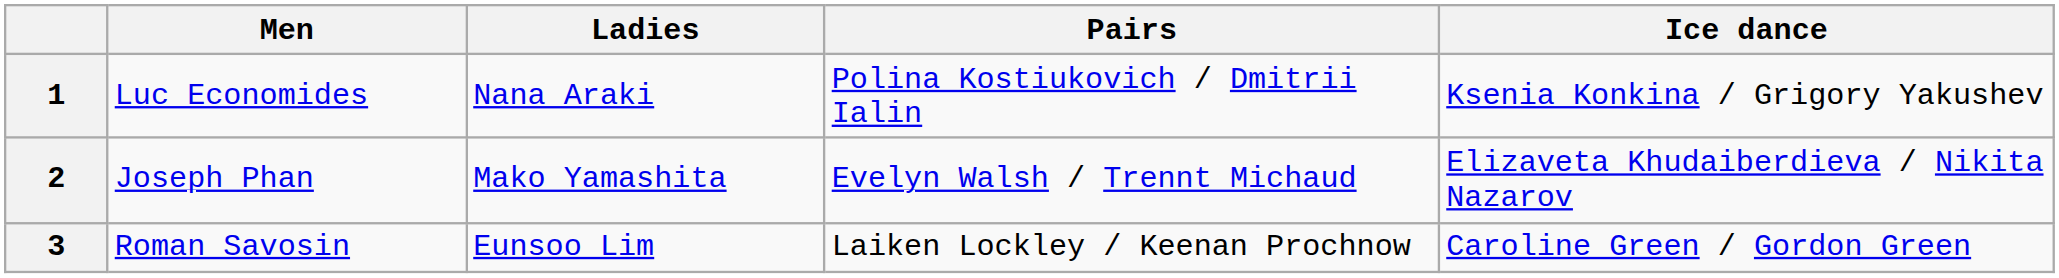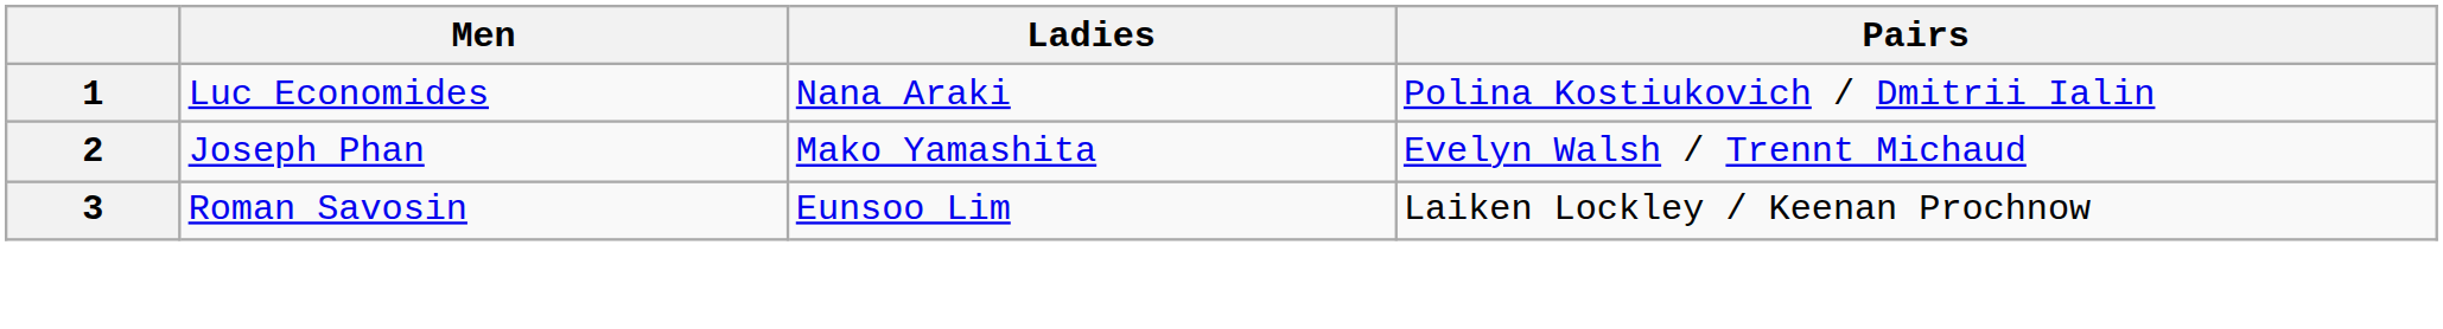- column: Ice dance | Ksenia Konkina / Grigory Yakushev | Elizaveta Khudaiberdieva / Nikita Nazarov | Caroline Green / Gordon Green
